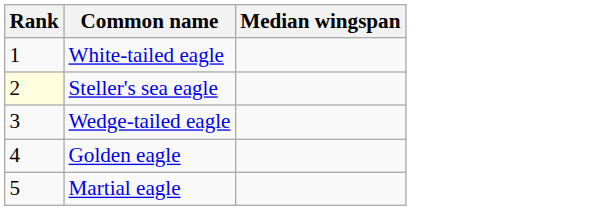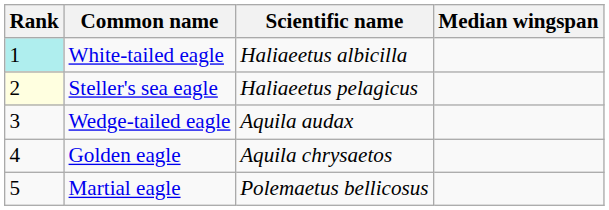+ column: Scientific name | Haliaeetus albicilla | Haliaeetus pelagicus | Aquila audax | Aquila chrysaetos | Polemaetus bellicosus
White-tailed eagle | Rank: no background -> paleturquoise background
